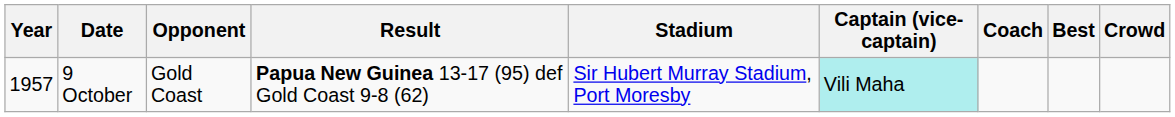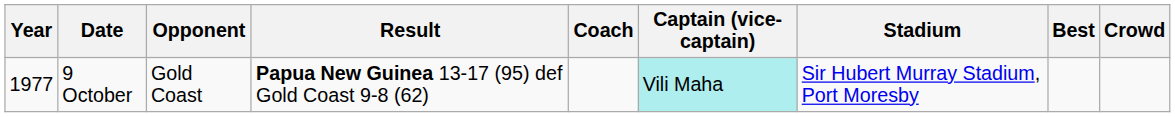columns swapped: Stadium <-> Coach
9 October | Year: 1957 -> 1977
